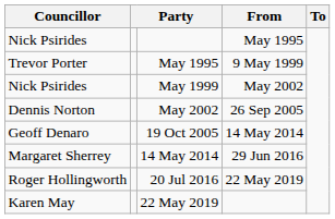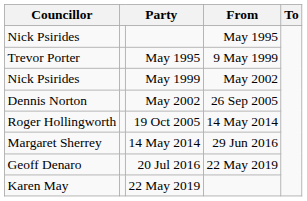19 Oct 2005 | Councillor: Geoff Denaro -> Roger Hollingworth
20 Jul 2016 | Councillor: Roger Hollingworth -> Geoff Denaro
